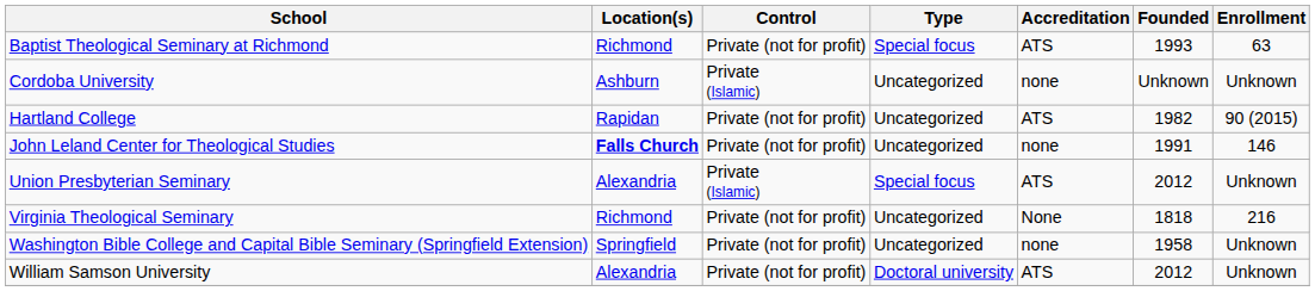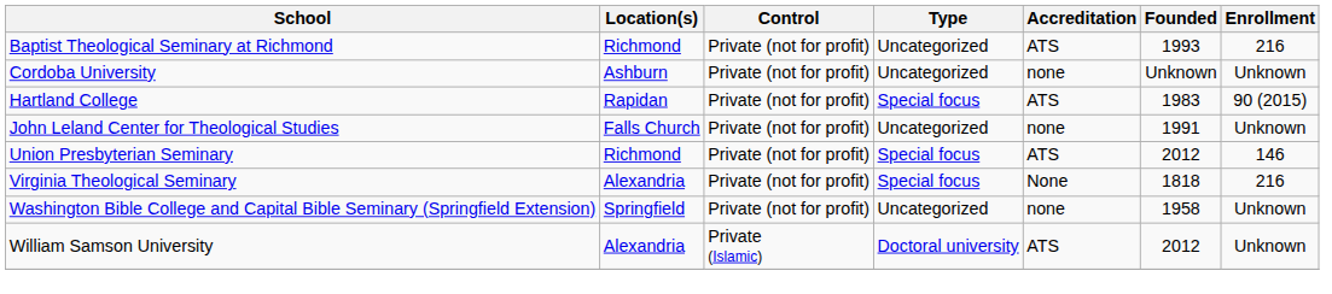Baptist Theological Seminary at Richmond | Type: Special focus -> Uncategorized
Baptist Theological Seminary at Richmond | Enrollment: 63 -> 216
Cordoba University | Control: Private (Islamic) -> Private (not for profit)
Hartland College | Type: Uncategorized -> Special focus
Hartland College | Founded: 1982 -> 1983
John Leland Center for Theological Studies | Location(s): bold -> normal
John Leland Center for Theological Studies | Enrollment: 146 -> Unknown
Union Presbyterian Seminary | Location(s): Alexandria -> Richmond
Union Presbyterian Seminary | Control: Private (Islamic) -> Private (not for profit)
Union Presbyterian Seminary | Enrollment: Unknown -> 146
Virginia Theological Seminary | Location(s): Richmond -> Alexandria
Virginia Theological Seminary | Type: Uncategorized -> Special focus
William Samson University | Control: Private (not for profit) -> Private (Islamic)
